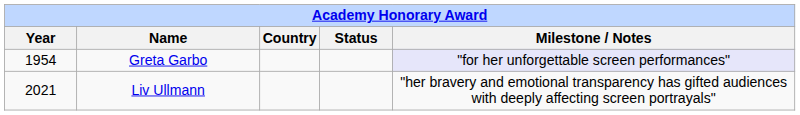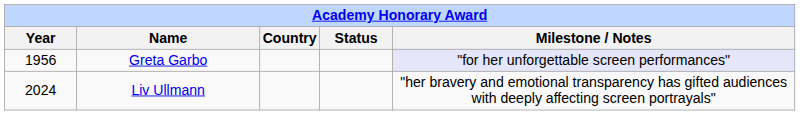Greta Garbo | Year: 1954 -> 1956
Liv Ullmann | Year: 2021 -> 2024
